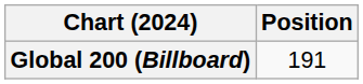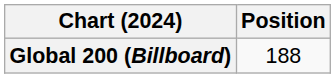Global 200 (Billboard) | Position: 191 -> 188
